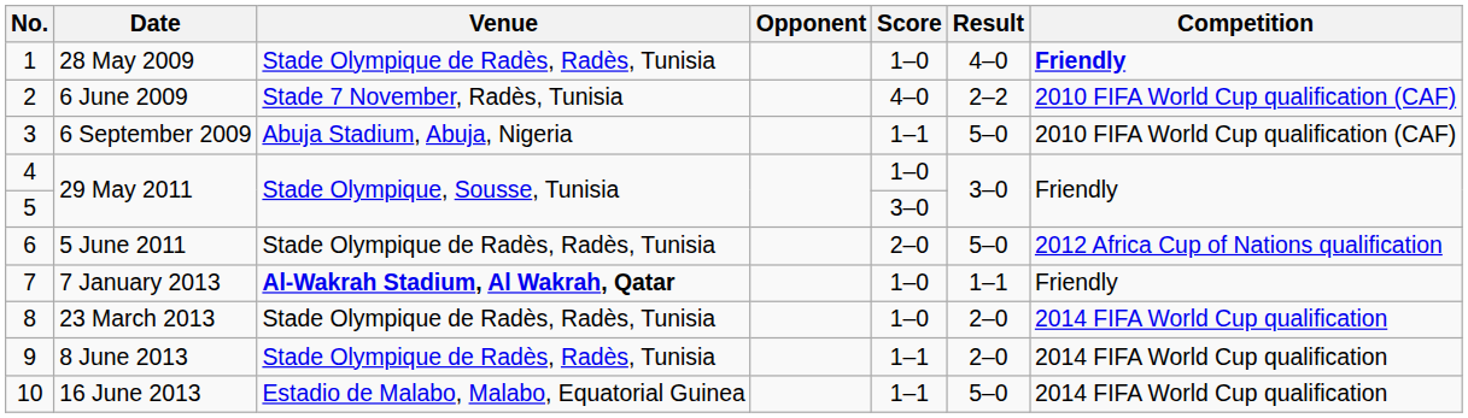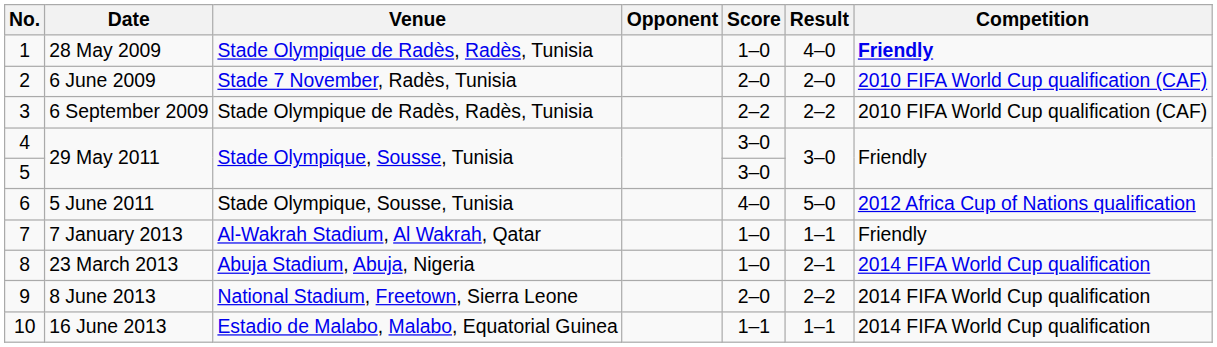6 June 2009 | Score: 4–0 -> 2–0
6 June 2009 | Result: 2–2 -> 2–0
6 September 2009 | Venue: Abuja Stadium, Abuja, Nigeria -> Stade Olympique de Radès, Radès, Tunisia
6 September 2009 | Score: 1–1 -> 2–2
6 September 2009 | Result: 5–0 -> 2–2
4 / 29 May 2011 | Score: 1–0 -> 3–0
5 June 2011 | Venue: Stade Olympique de Radès, Radès, Tunisia -> Stade Olympique, Sousse, Tunisia
5 June 2011 | Score: 2–0 -> 4–0
7 January 2013 | Venue: bold -> normal
23 March 2013 | Venue: Stade Olympique de Radès, Radès, Tunisia -> Abuja Stadium, Abuja, Nigeria
23 March 2013 | Result: 2–0 -> 2–1
8 June 2013 | Venue: Stade Olympique de Radès, Radès, Tunisia -> National Stadium, Freetown, Sierra Leone
8 June 2013 | Score: 1–1 -> 2–0
8 June 2013 | Result: 2–0 -> 2–2
16 June 2013 | Result: 5–0 -> 1–1
